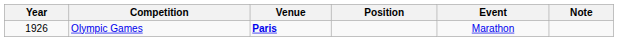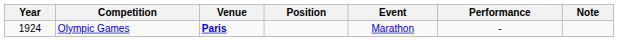+ column: Performance | -
Olympic Games | Year: 1926 -> 1924
